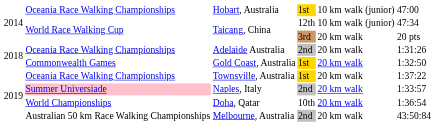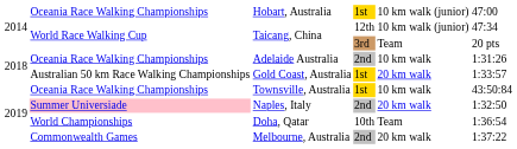Taicang, China / 3rd | column 5: 20 km walk -> Team
Adelaide Australia | column 5: 20 km walk -> 10 km walk
Gold Coast, Australia | column 2: Commonwealth Games -> Australian 50 km Race Walking Championships
Gold Coast, Australia | column 6: 1:32:50 -> 1:33:57
Townsville, Australia | column 5: 20 km walk -> 10 km walk
Townsville, Australia | column 6: 1:37:22 -> 43:50:84
Naples, Italy | column 6: 1:33:57 -> 1:32:50
Doha, Qatar | column 5: 20 km walk -> Team
Melbourne, Australia | column 2: Australian 50 km Race Walking Championships -> Commonwealth Games
Melbourne, Australia | column 6: 43:50:84 -> 1:37:22
